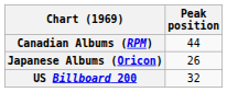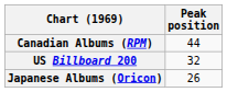rows swapped: Japanese Albums (Oricon) <-> US Billboard 200
